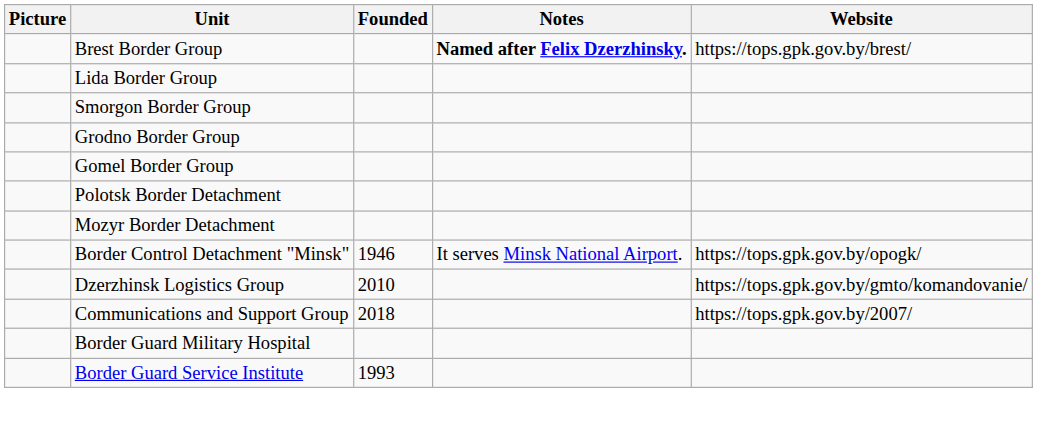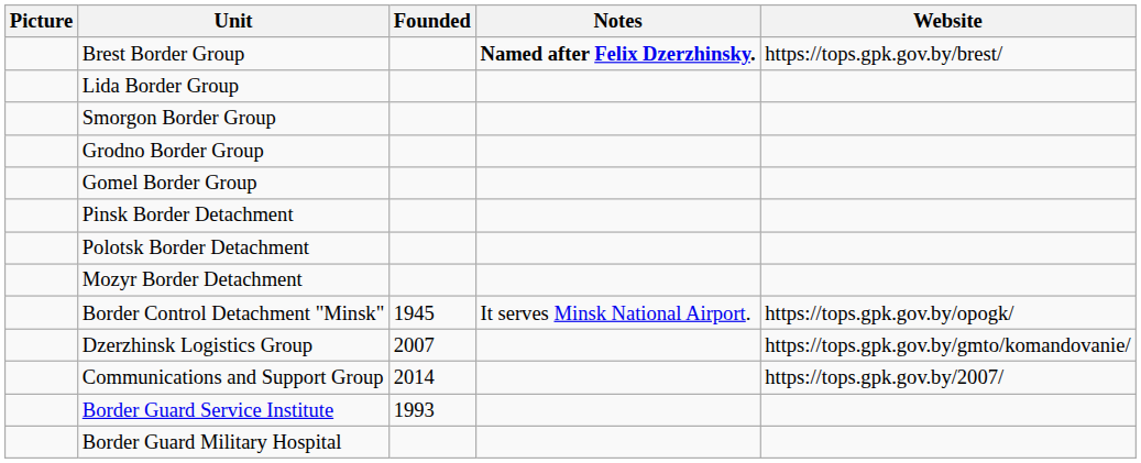+ row: Pinsk Border Detachment
Border Control Detachment "Minsk" | Founded: 1946 -> 1945
Dzerzhinsk Logistics Group | Founded: 2010 -> 2007
Communications and Support Group | Founded: 2018 -> 2014
rows swapped: Border Guard Service Institute <-> Border Guard Military Hospital
